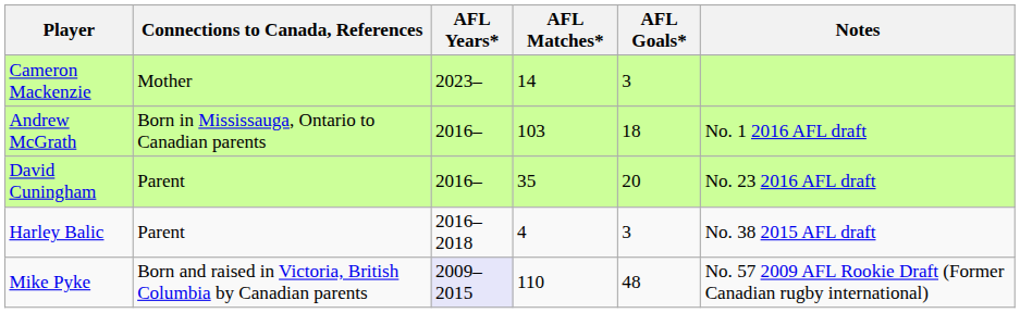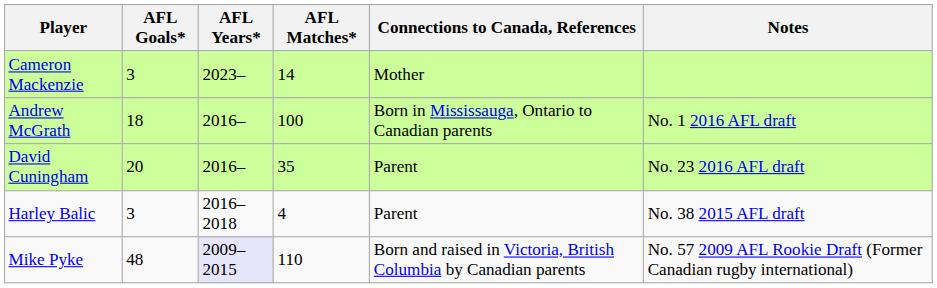columns swapped: Connections to Canada, References <-> AFL Goals*
Andrew McGrath | AFL Matches*: 103 -> 100
